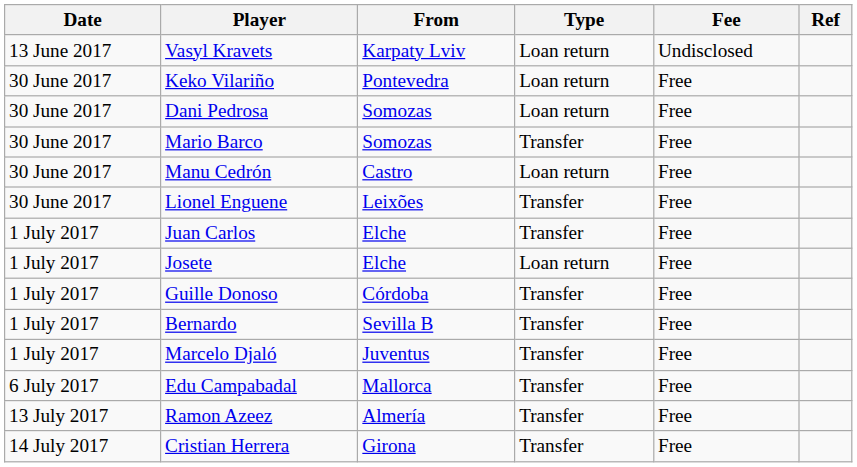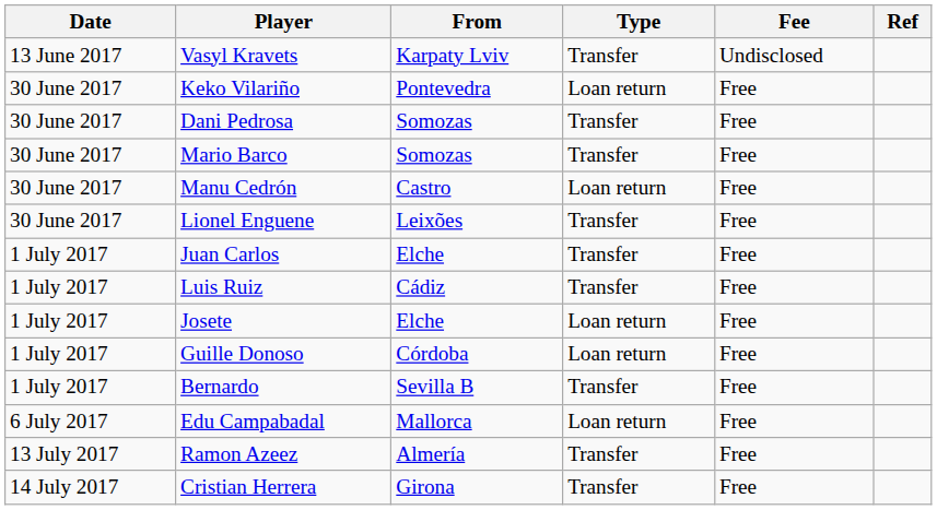Vasyl Kravets | Type: Loan return -> Transfer
Dani Pedrosa | Type: Loan return -> Transfer
+ row: 1 July 2017 | Luis Ruiz | Cádiz | Transfer | Free
Guille Donoso | Type: Transfer -> Loan return
- row: 1 July 2017 | Marcelo Djaló | Juventus | Transfer | Free
Edu Campabadal | Type: Transfer -> Loan return
